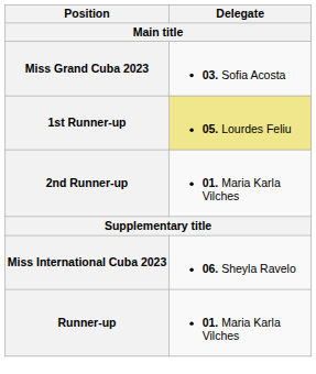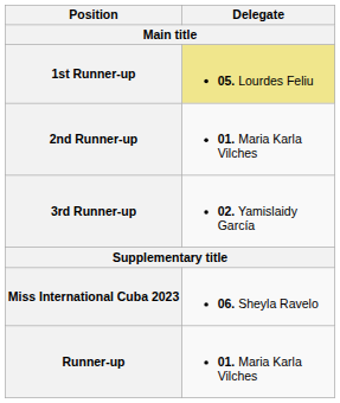- row: Miss Grand Cuba 2023 | 03. Sofia Acosta
+ row: 3rd Runner-up | 02. Yamislaidy García
